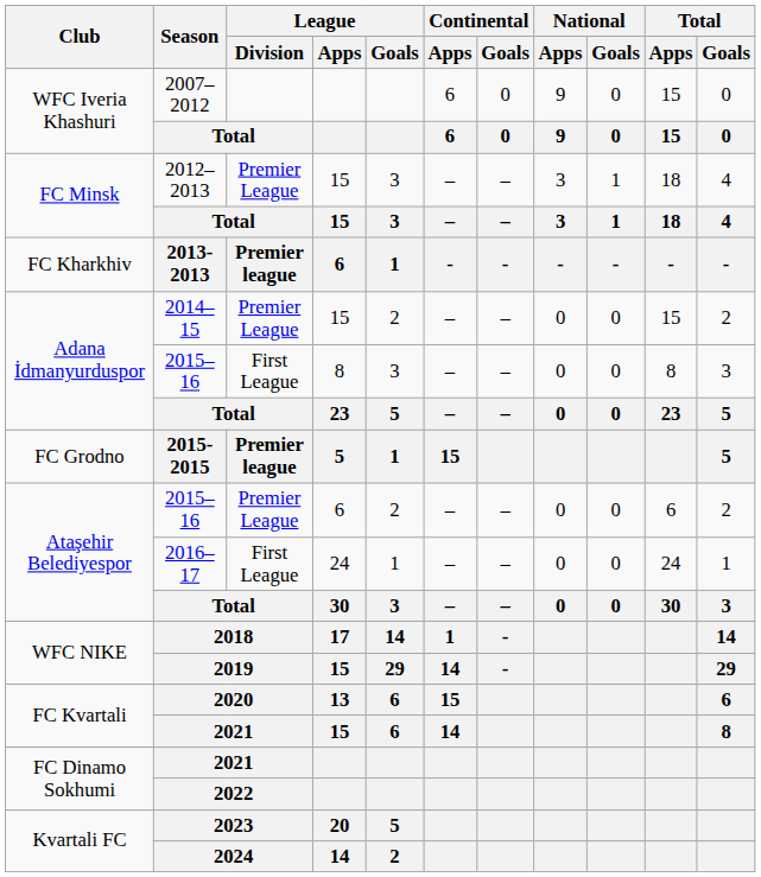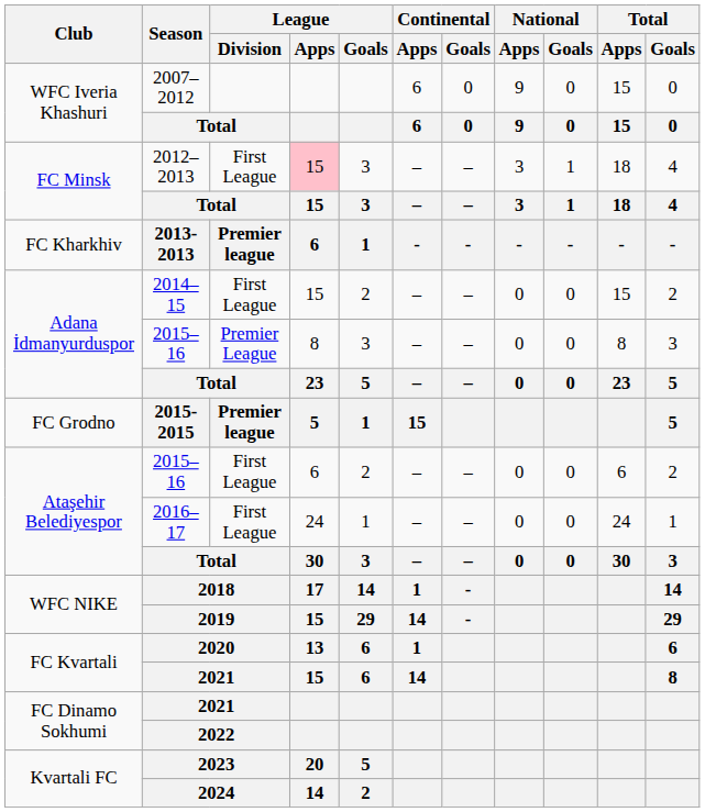2012–2013 | League / Division: Premier League -> First League
2012–2013 | League / Apps: no background -> pink background
2014–15 | League / Division: Premier League -> First League
Adana İdmanyurduspor / 2015–16 | League / Division: First League -> Premier League
Ataşehir Belediyespor / 2015–16 | League / Division: Premier League -> First League
2020 | Continental / Apps: 15 -> 1
